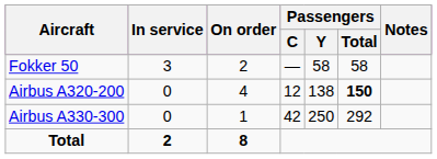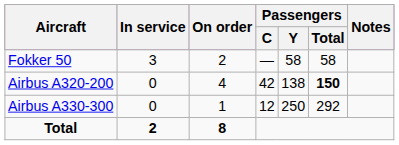Airbus A320-200 | Passengers / C: 12 -> 42
Airbus A330-300 | Passengers / C: 42 -> 12
